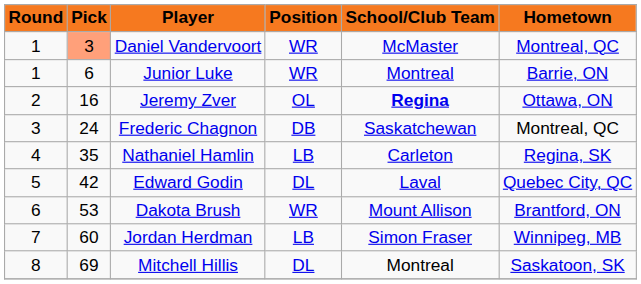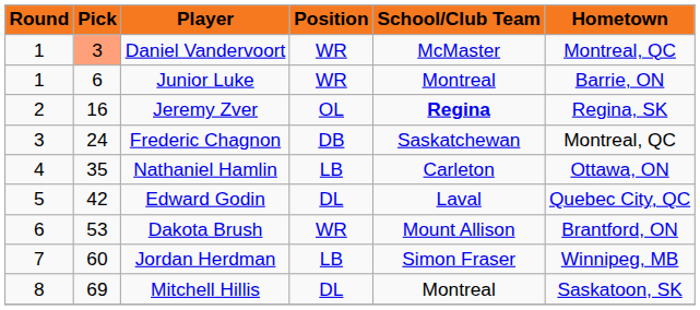Jeremy Zver | Hometown: Ottawa, ON -> Regina, SK
Nathaniel Hamlin | Hometown: Regina, SK -> Ottawa, ON
